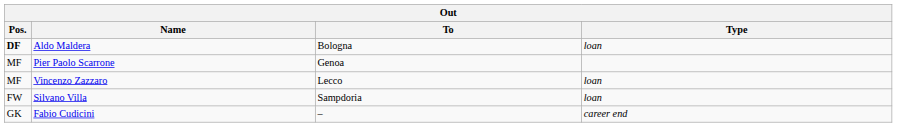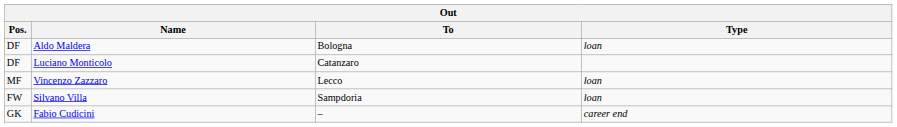Aldo Maldera | Pos.: bold -> normal
+ row: DF | Luciano Monticolo | Catanzaro
- row: MF | Pier Paolo Scarrone | Genoa
